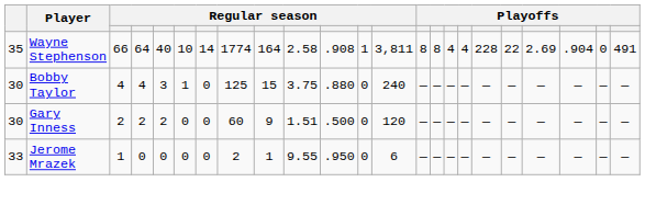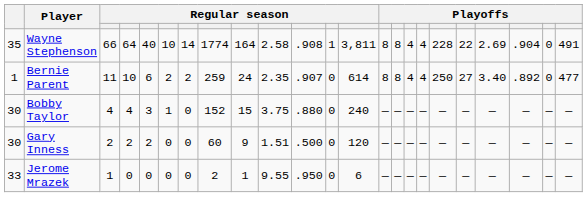+ row: 1 | Bernie Parent | 11 | 10 | 6 | 2 | 2 | 259 | 24 | 2.35 | .907 | 0 | 614 | 8 | 8 | 4 | 4 | 250 | 27 | 3.40 | .892 | 0 | 477
Bobby Taylor | column 8: 125 -> 152
